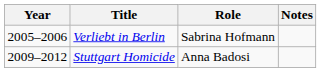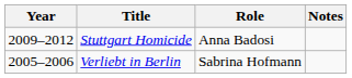rows swapped: Verliebt in Berlin <-> Stuttgart Homicide
